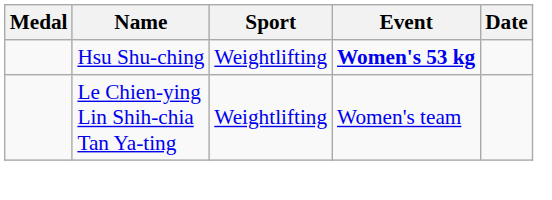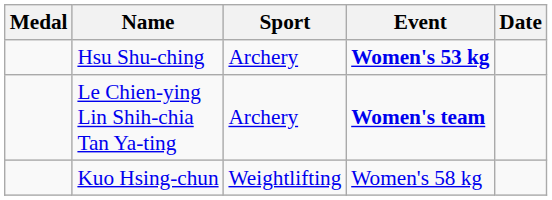Hsu Shu-ching | Sport: Weightlifting -> Archery
Le Chien-ying Lin Shih-chia Tan Ya-ting | Sport: Weightlifting -> Archery
Le Chien-ying Lin Shih-chia Tan Ya-ting | Event: normal -> bold
+ row: Kuo Hsing-chun | Weightlifting | Women's 58 kg
